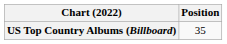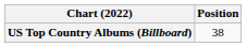US Top Country Albums (Billboard) | Position: 35 -> 38
